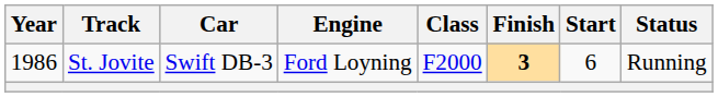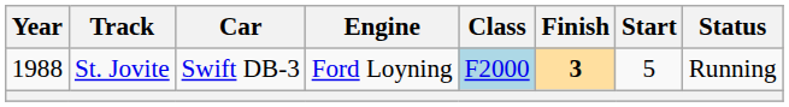St. Jovite | Year: 1986 -> 1988
St. Jovite | Class: no background -> lightblue background
St. Jovite | Start: 6 -> 5
